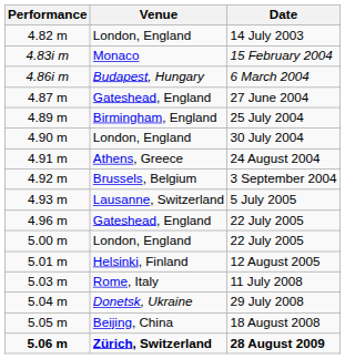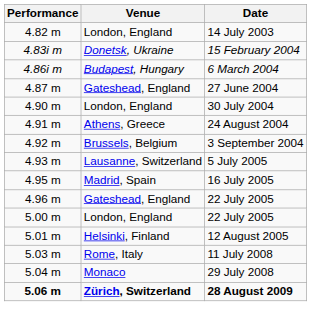15 February 2004 | Venue: Monaco -> Donetsk, Ukraine
- row: 4.89 m | Birmingham, England | 25 July 2004
+ row: 4.95 m | Madrid, Spain | 16 July 2005
29 July 2008 | Venue: Donetsk, Ukraine -> Monaco
- row: 5.05 m | Beijing, China | 18 August 2008
